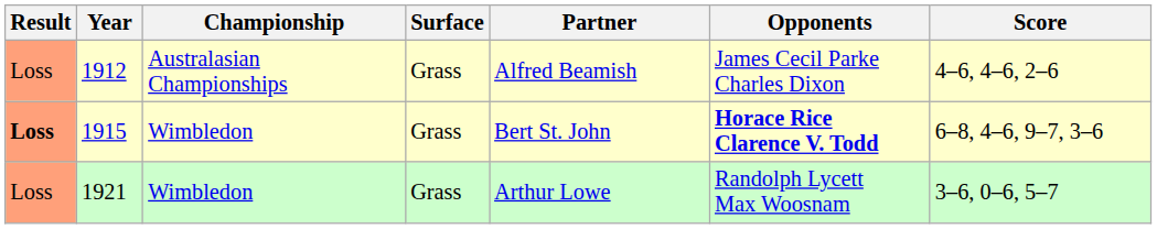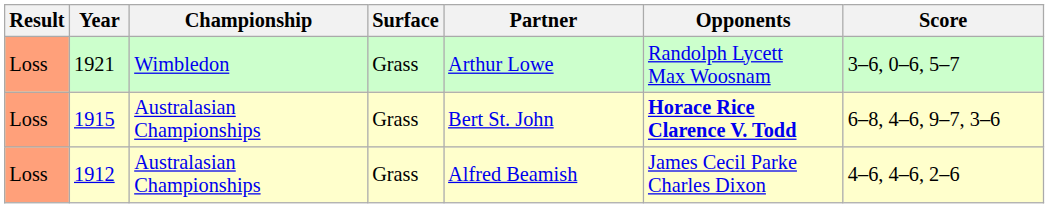rows swapped: 1912 <-> 1921
1915 | Result: bold -> normal
1915 | Championship: Wimbledon -> Australasian Championships
